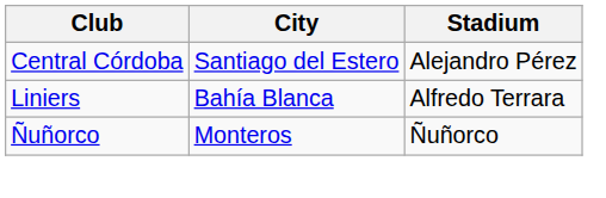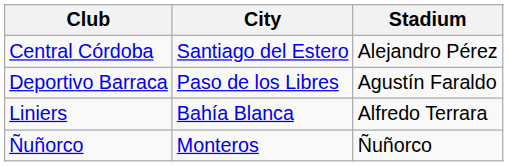+ row: Deportivo Barraca | Paso de los Libres | Agustín Faraldo
